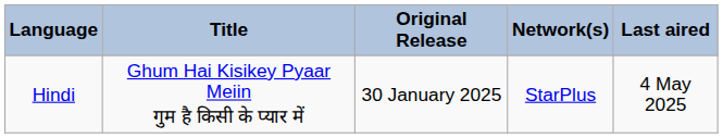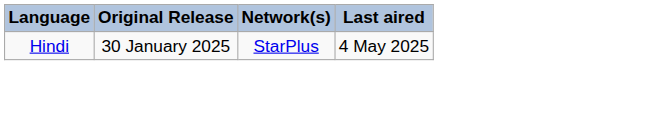- column: Title | Ghum Hai Kisikey Pyaar Meiin गुम है किसी के प्यार में
